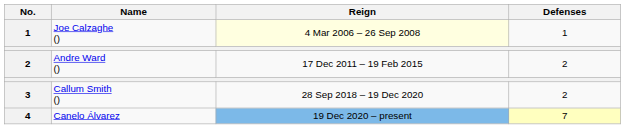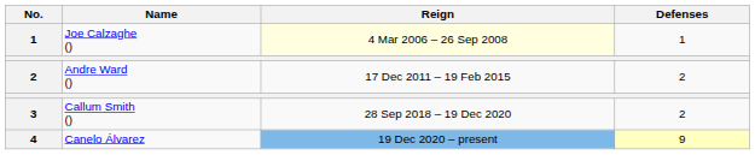Canelo Álvarez | Defenses: 7 -> 9
